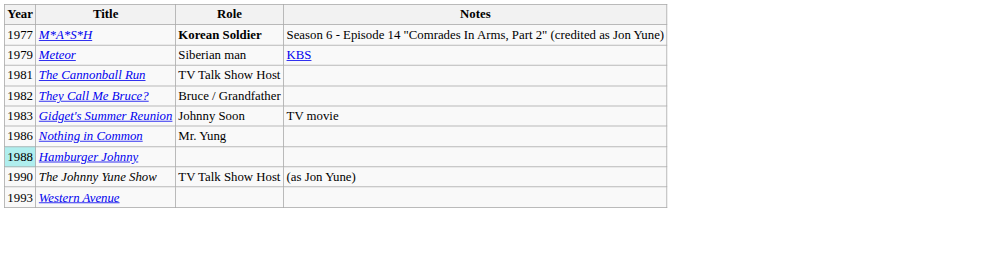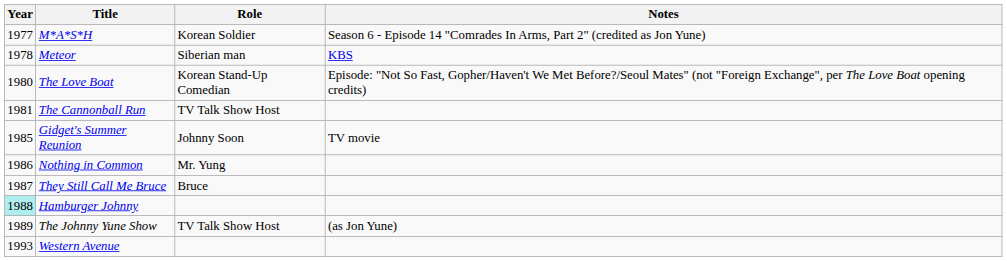M*A*S*H | Role: bold -> normal
Meteor | Year: 1979 -> 1978
+ row: 1980 | The Love Boat | Korean Stand-Up Comedian | Episode: "Not So Fast, Gopher/Haven't We Met Before?/Seoul Mates" (not "Foreign Exchange", per The Love Boat opening credits)
- row: 1982 | They Call Me Bruce? | Bruce / Grandfather
Gidget's Summer Reunion | Year: 1983 -> 1985
+ row: 1987 | They Still Call Me Bruce | Bruce
The Johnny Yune Show | Year: 1990 -> 1989
